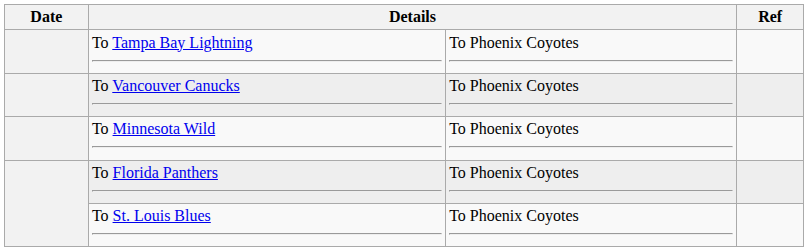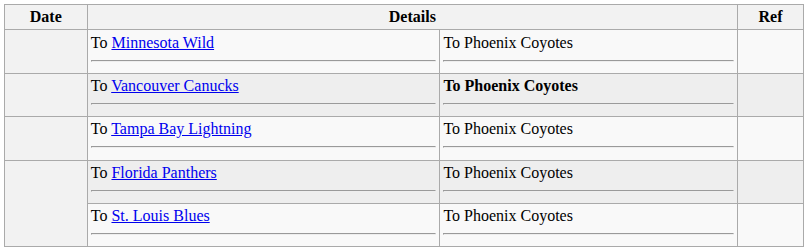rows swapped: To Minnesota Wild <-> To Tampa Bay Lightning
To Vancouver Canucks | column 3: normal -> bold
